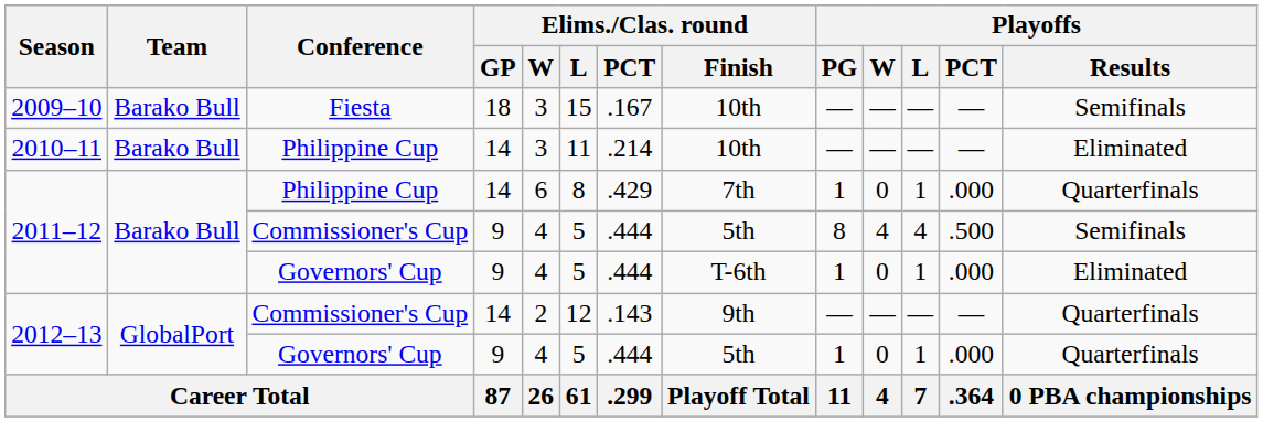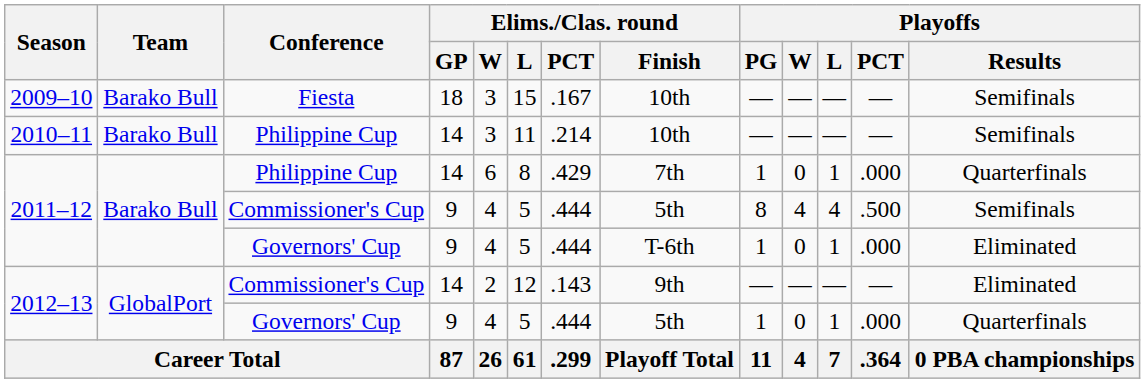2010–11 | Playoffs / Results: Eliminated -> Semifinals
2012–13 / Commissioner's Cup | Playoffs / Results: Quarterfinals -> Eliminated
